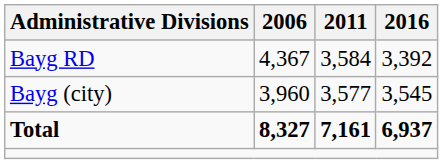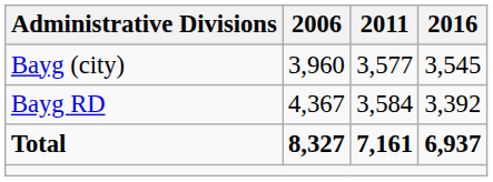rows swapped: Bayg RD <-> Bayg (city)
